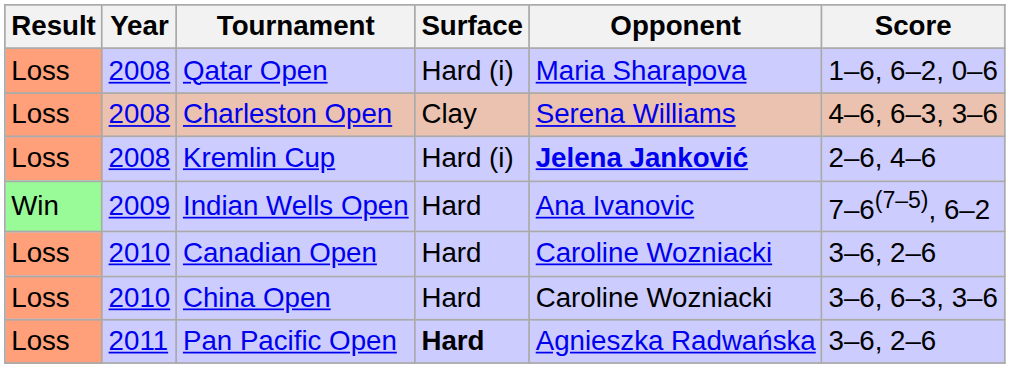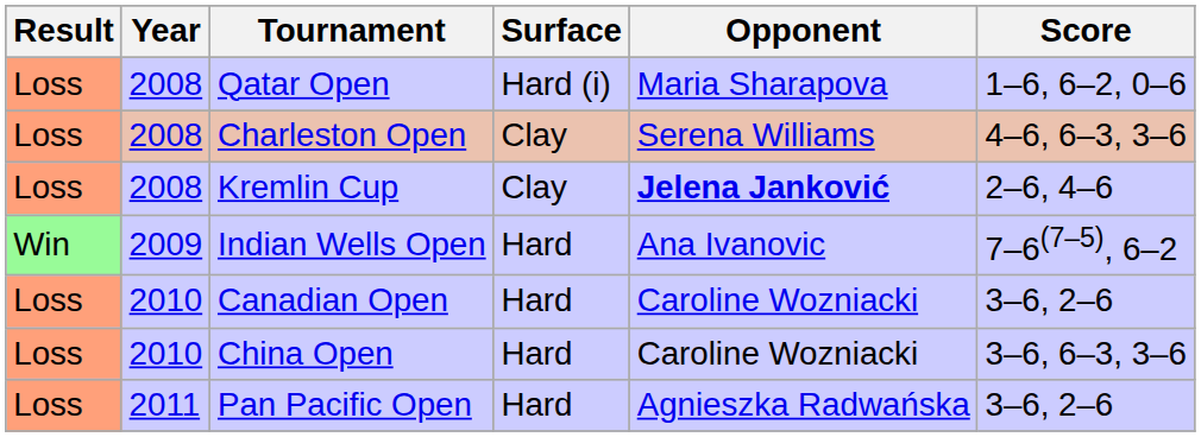Kremlin Cup | Surface: Hard (i) -> Clay
Pan Pacific Open | Surface: bold -> normal
